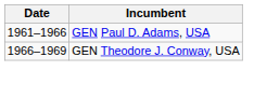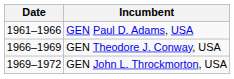+ row: 1969–1972 | GEN John L. Throckmorton, USA
